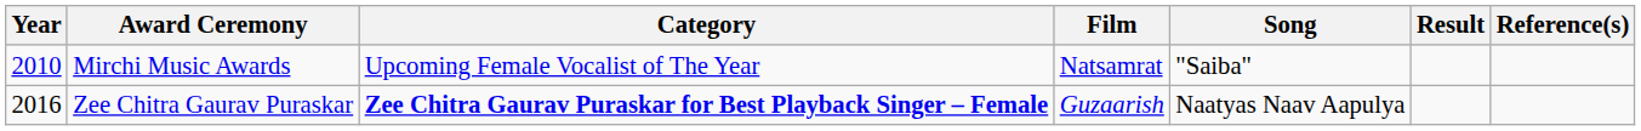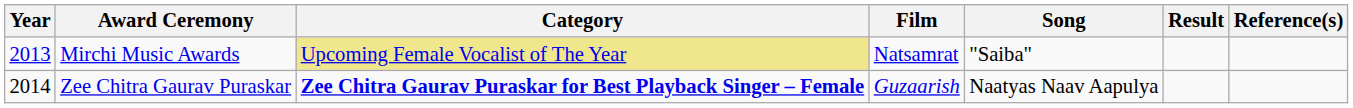Mirchi Music Awards | Year: 2010 -> 2013
Mirchi Music Awards | Category: no background -> khaki background
Zee Chitra Gaurav Puraskar | Year: 2016 -> 2014
